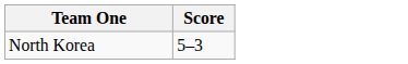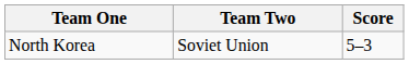+ column: Team Two | Soviet Union
